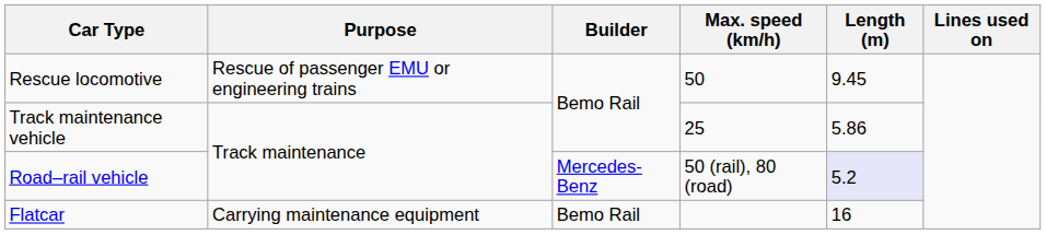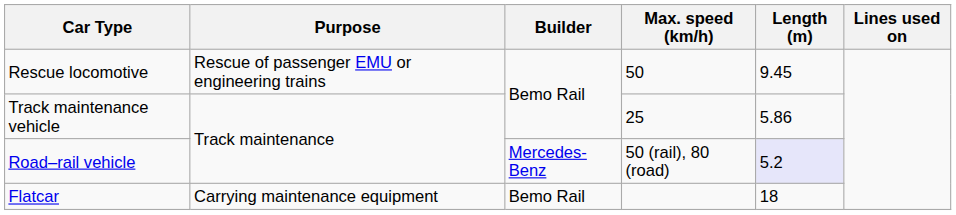Flatcar | Length (m): 16 -> 18
